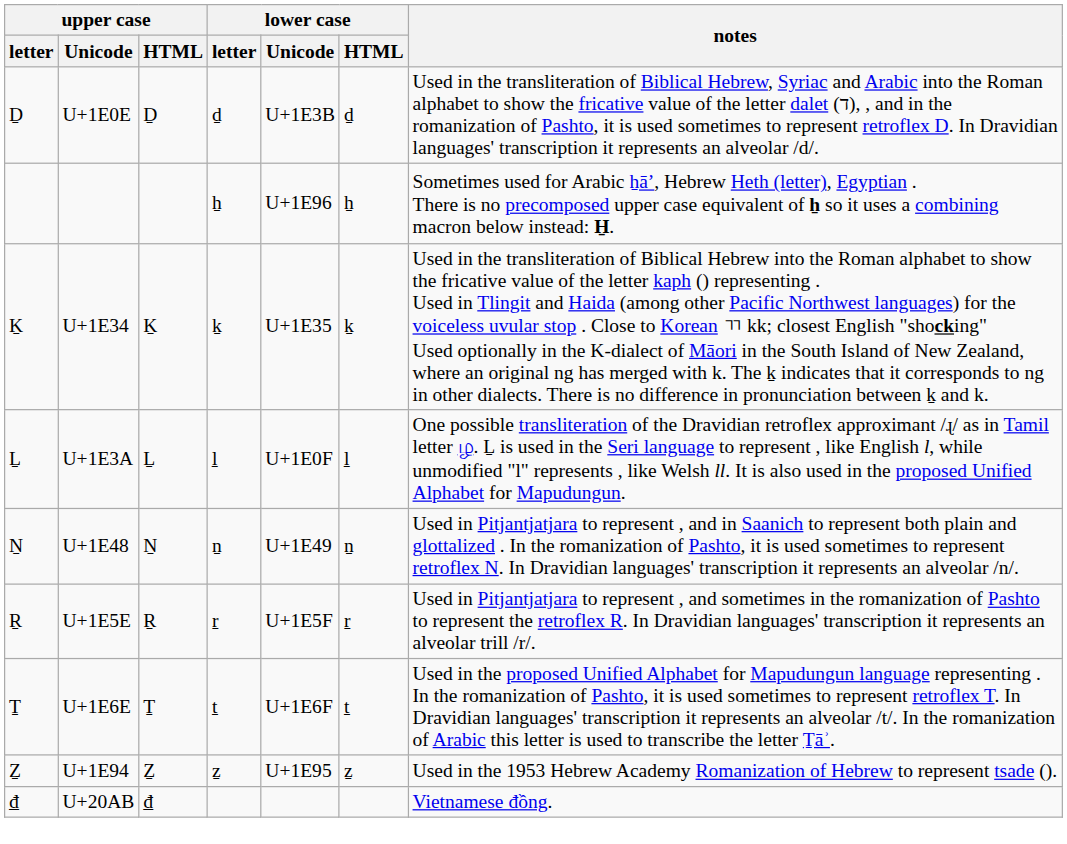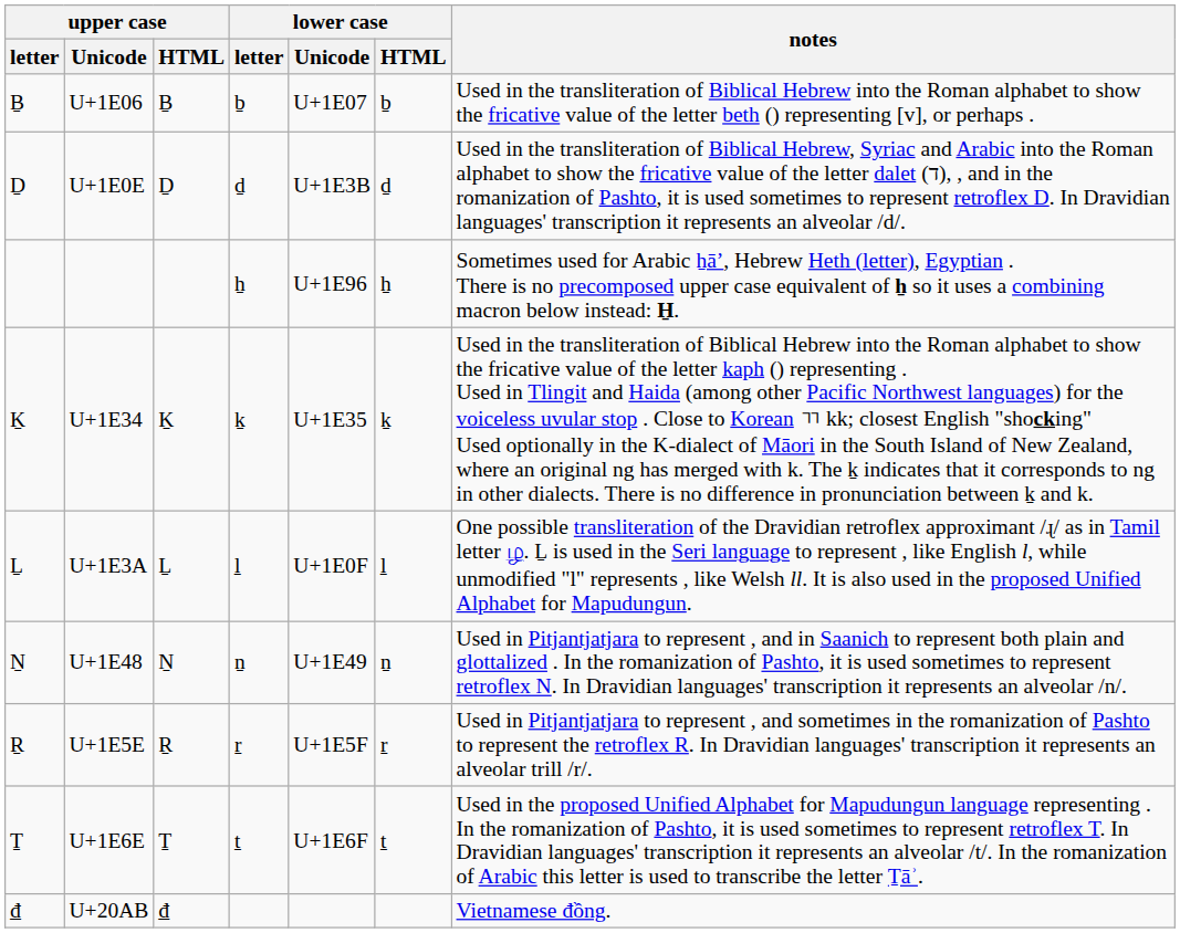+ row: Ḇ | U+1E06 | Ḇ | ḇ | U+1E07 | ḇ | Used in the transliteration of Biblical Hebrew into the Roman alphabet to show the fricative value of the letter beth () representing [v], or perhaps .
- row: Ẕ | U+1E94 | Ẕ | ẕ | U+1E95 | ẕ | Used in the 1953 Hebrew Academy Romanization of Hebrew to represent tsade ().
